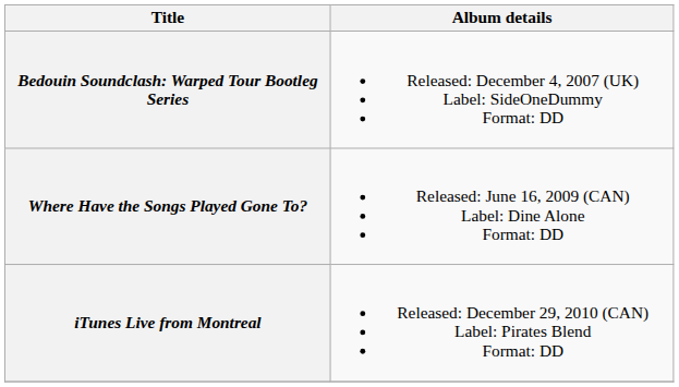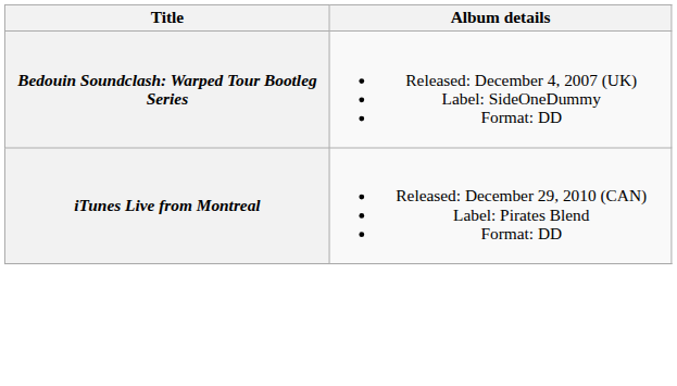- row: Where Have the Songs Played Gone To? | Released: June 16, 2009 (CAN) Label: Dine Alone Format: DD
